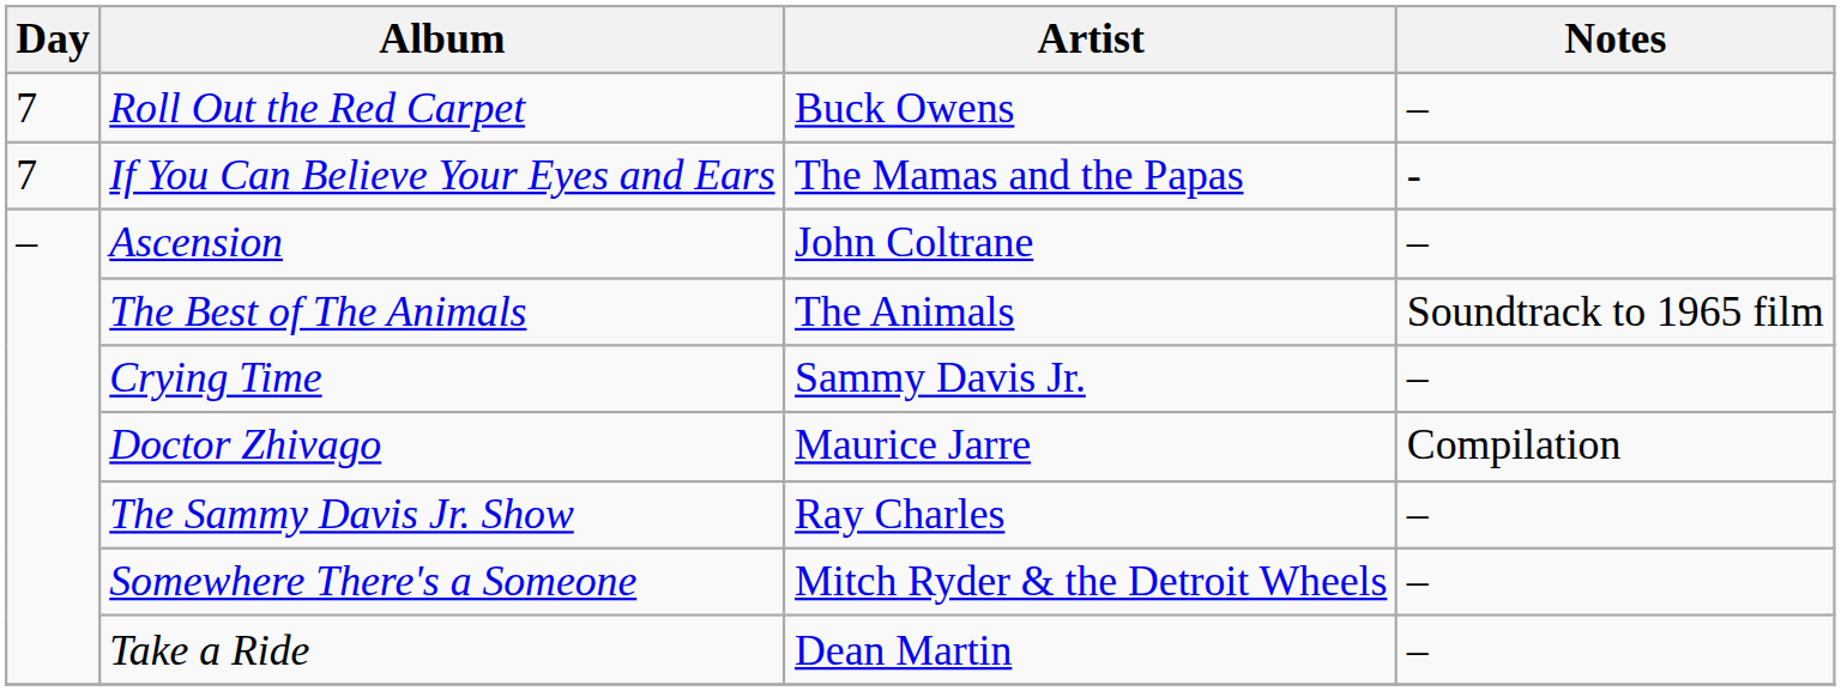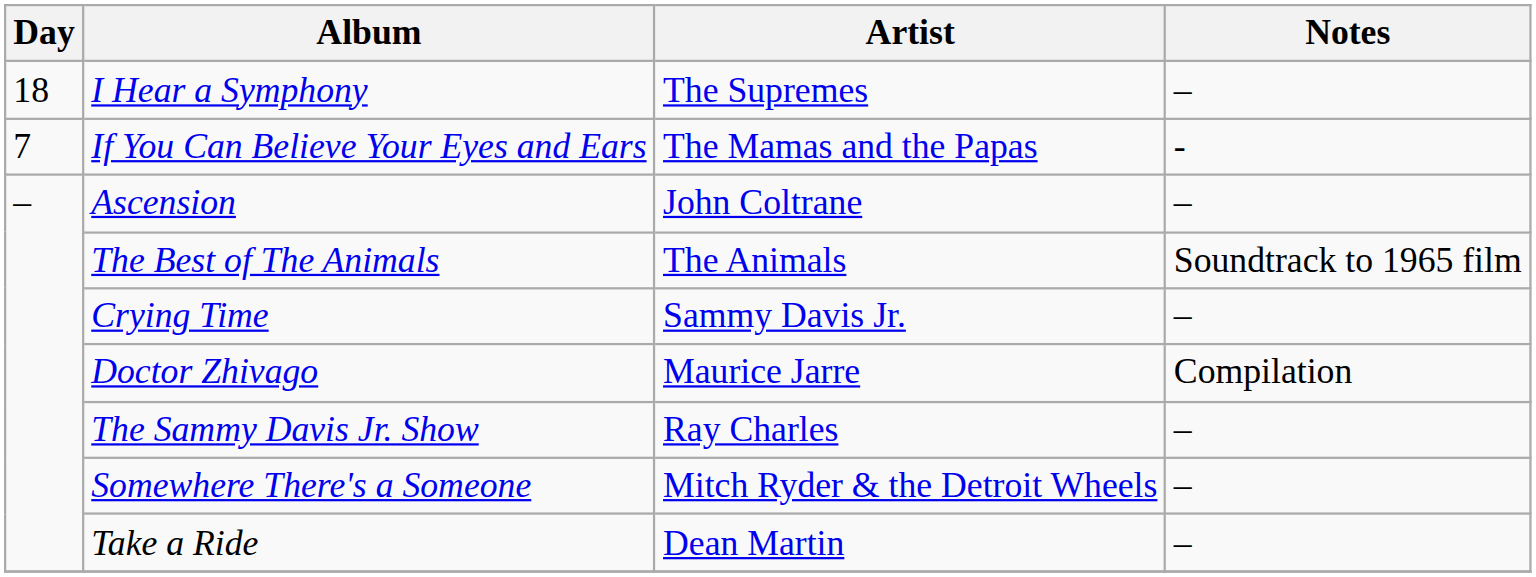- row: 7 | Roll Out the Red Carpet | Buck Owens | –
+ row: 18 | I Hear a Symphony | The Supremes | –
